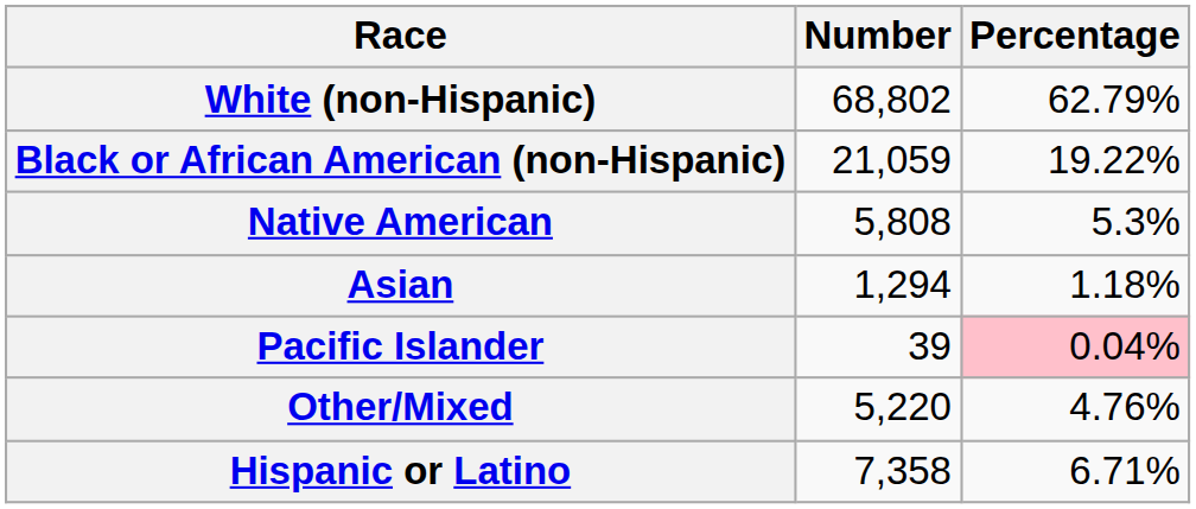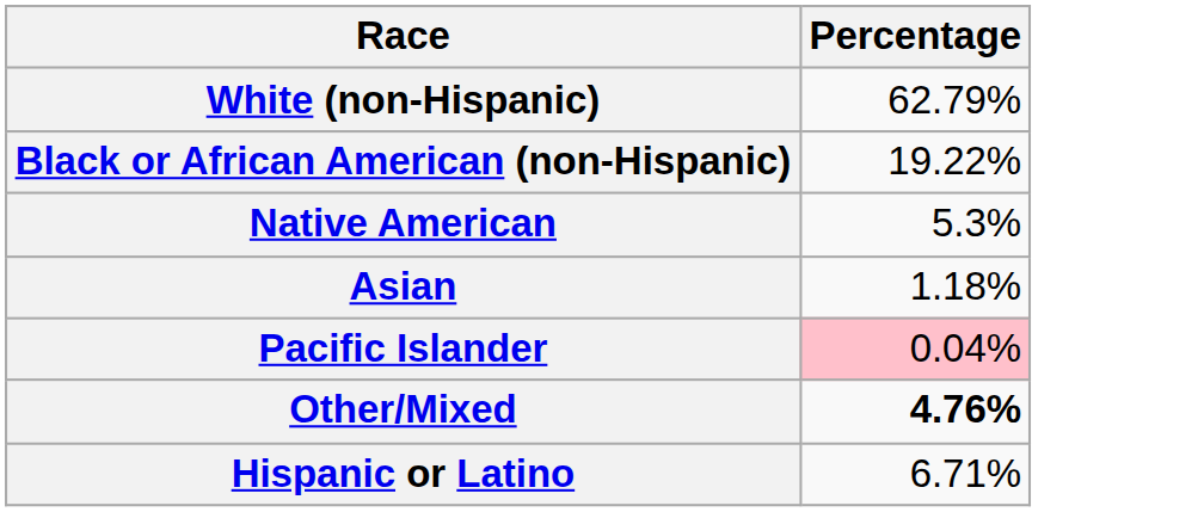- column: Number | 68,802 | 21,059 | 5,808 | 1,294 | 39 | 5,220 | 7,358
Other/Mixed | Percentage: normal -> bold
